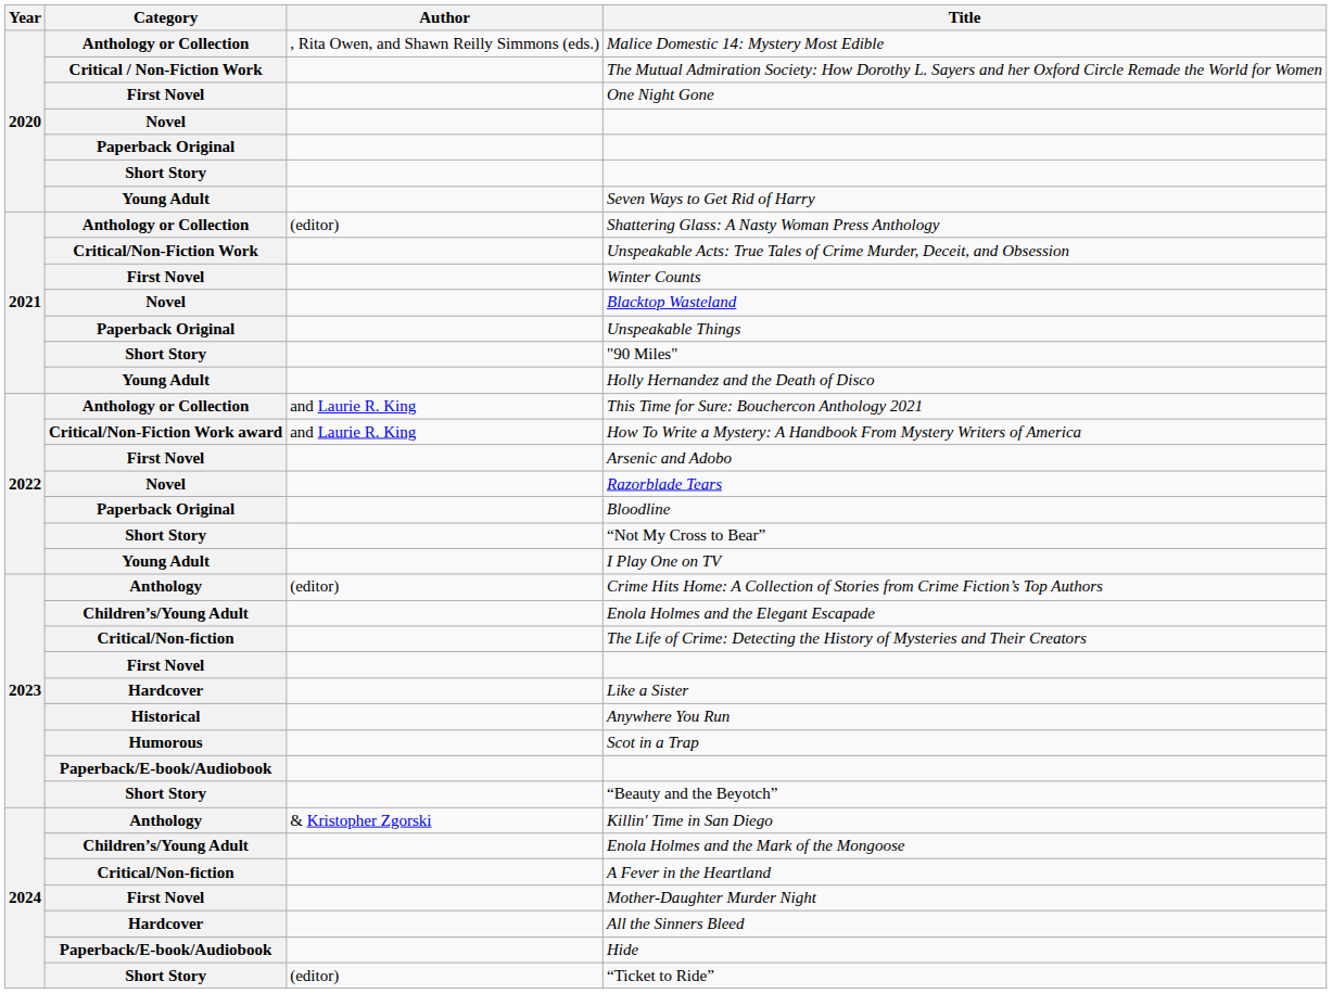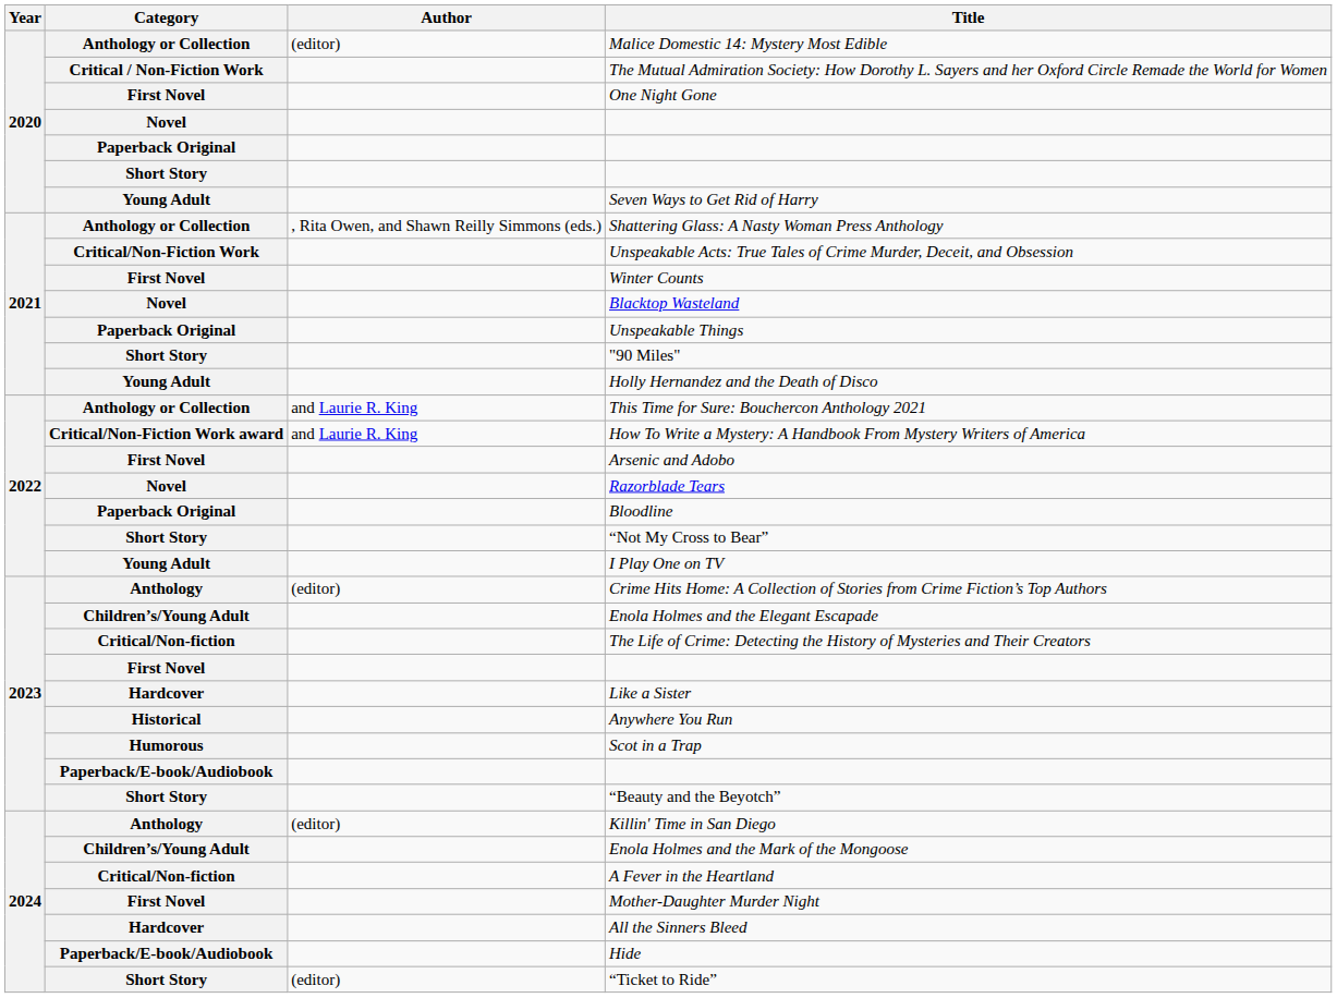Malice Domestic 14: Mystery Most Edible | Author: , Rita Owen, and Shawn Reilly Simmons (eds.) -> (editor)
Shattering Glass: A Nasty Woman Press Anthology | Author: (editor) -> , Rita Owen, and Shawn Reilly Simmons (eds.)
Killin' Time in San Diego | Author: & Kristopher Zgorski -> (editor)
